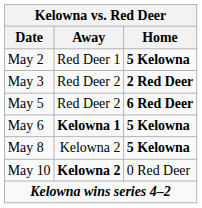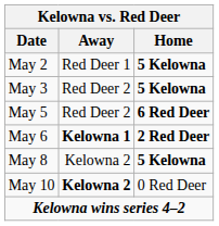May 3 | Home: 2 Red Deer -> 5 Kelowna
May 6 | Home: 5 Kelowna -> 2 Red Deer
